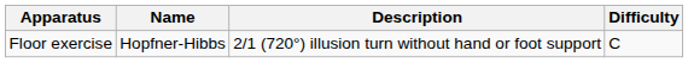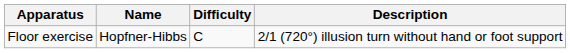columns swapped: Description <-> Difficulty
